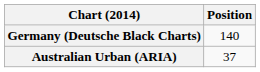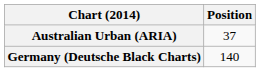rows swapped: Australian Urban (ARIA) <-> Germany (Deutsche Black Charts)
